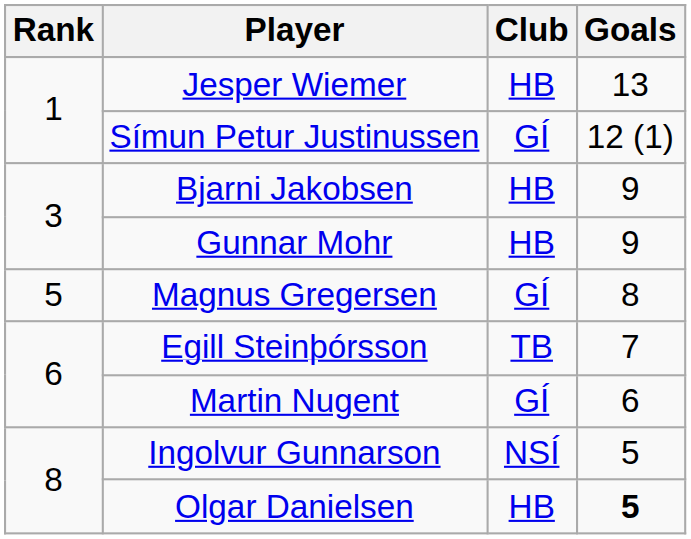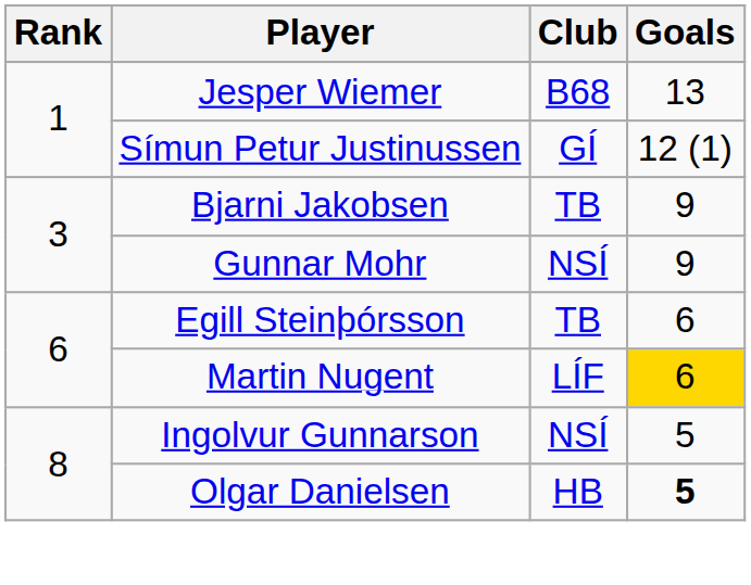Jesper Wiemer | Club: HB -> B68
Bjarni Jakobsen | Club: HB -> TB
Gunnar Mohr | Club: HB -> NSÍ
- row: 5 | Magnus Gregersen | GÍ | 8
Egill Steinþórsson | Goals: 7 -> 6
Martin Nugent | Club: GÍ -> LÍF
Martin Nugent | Goals: no background -> gold background
